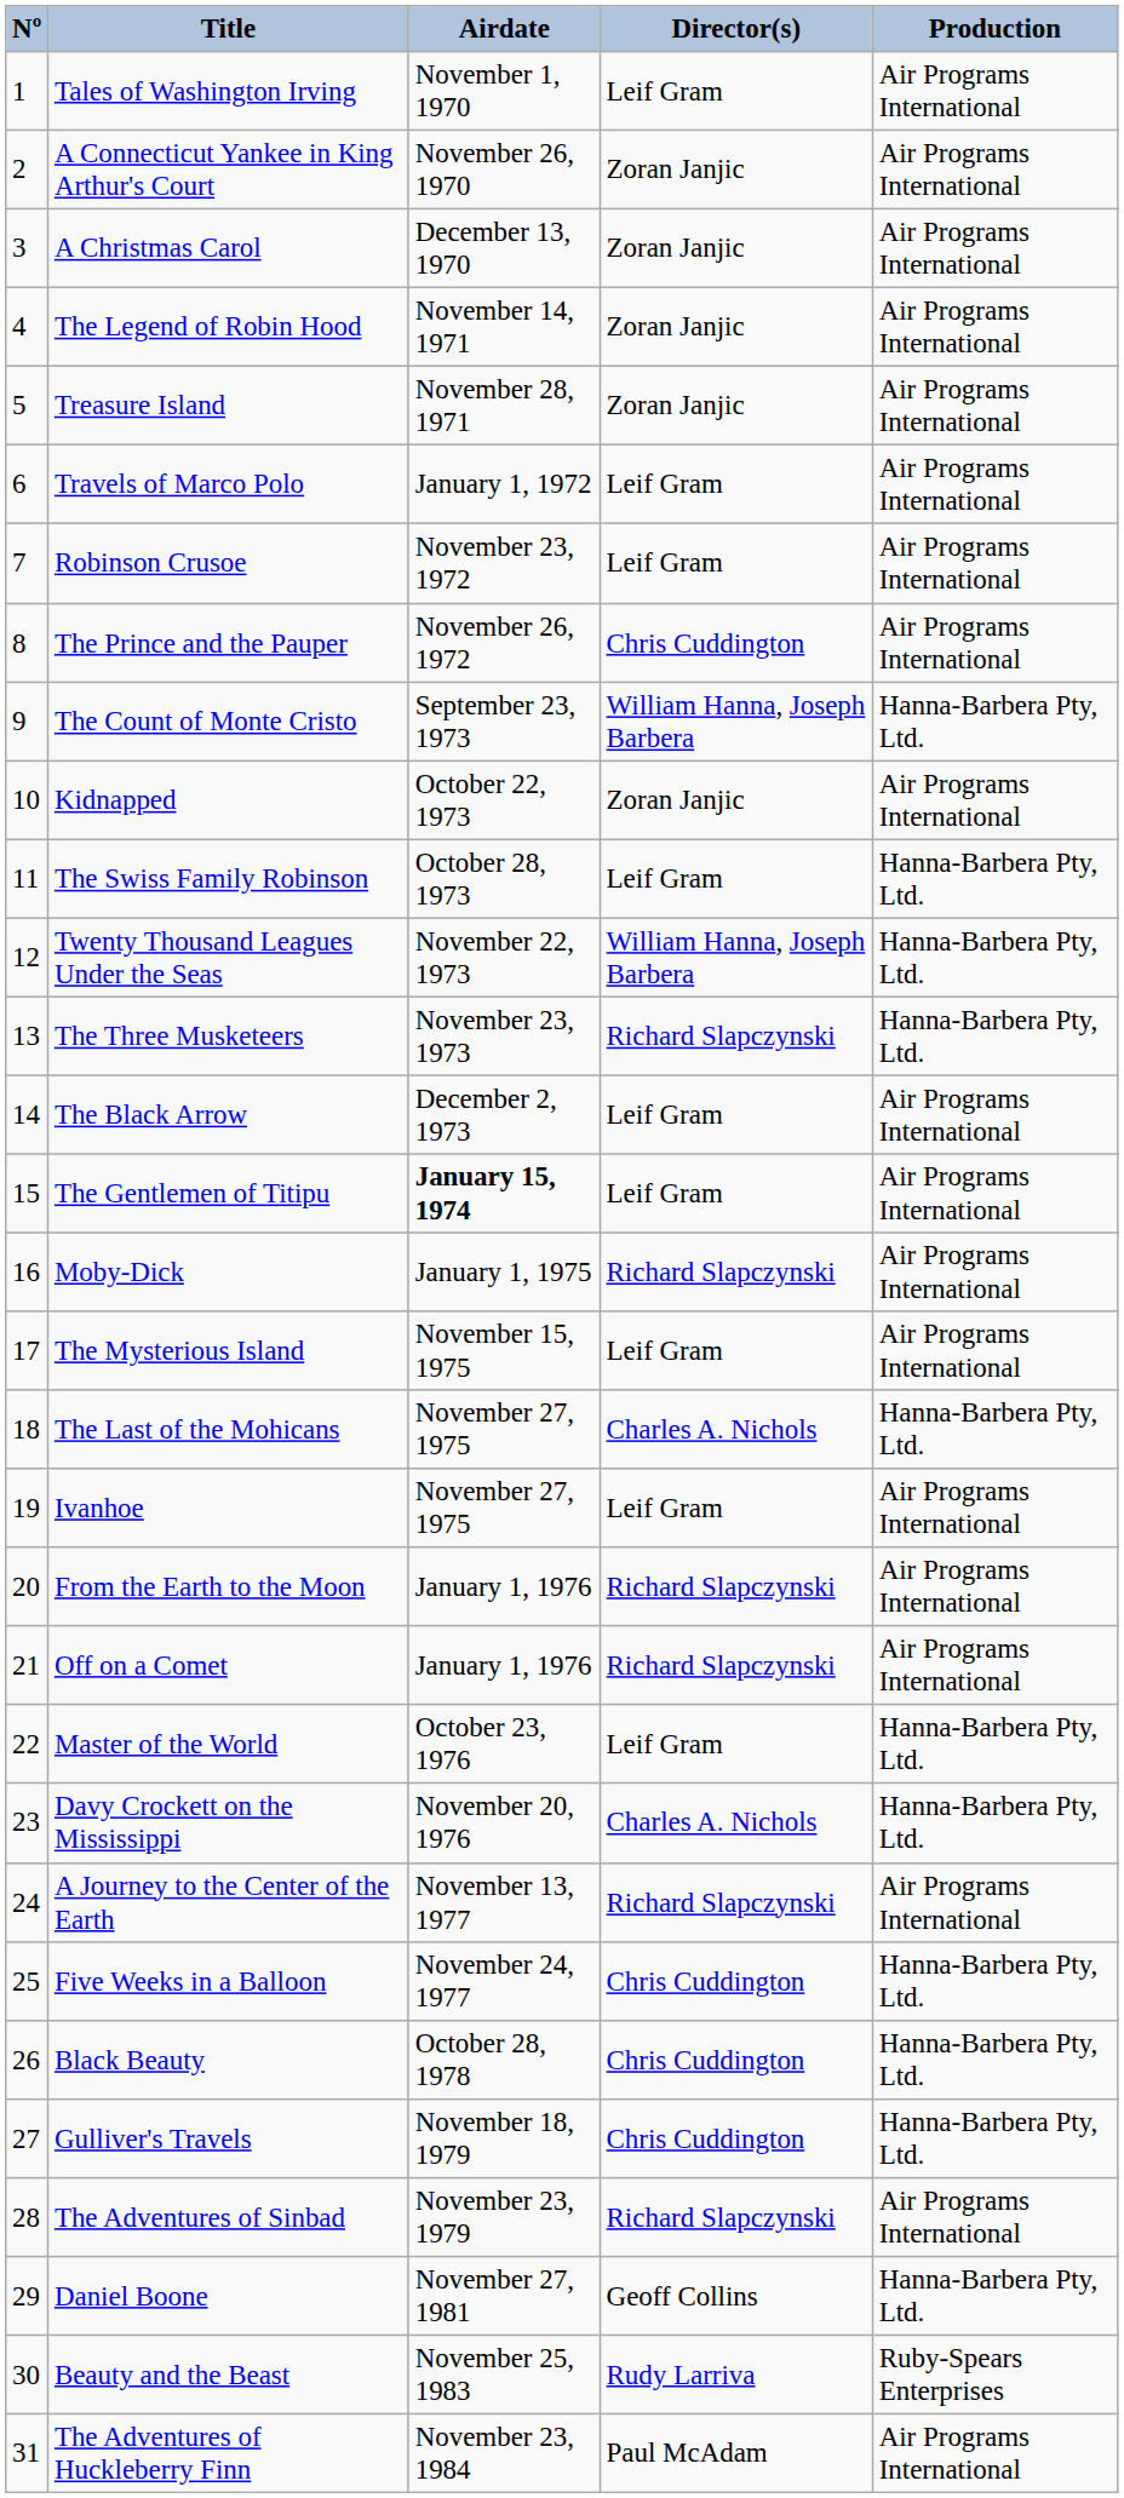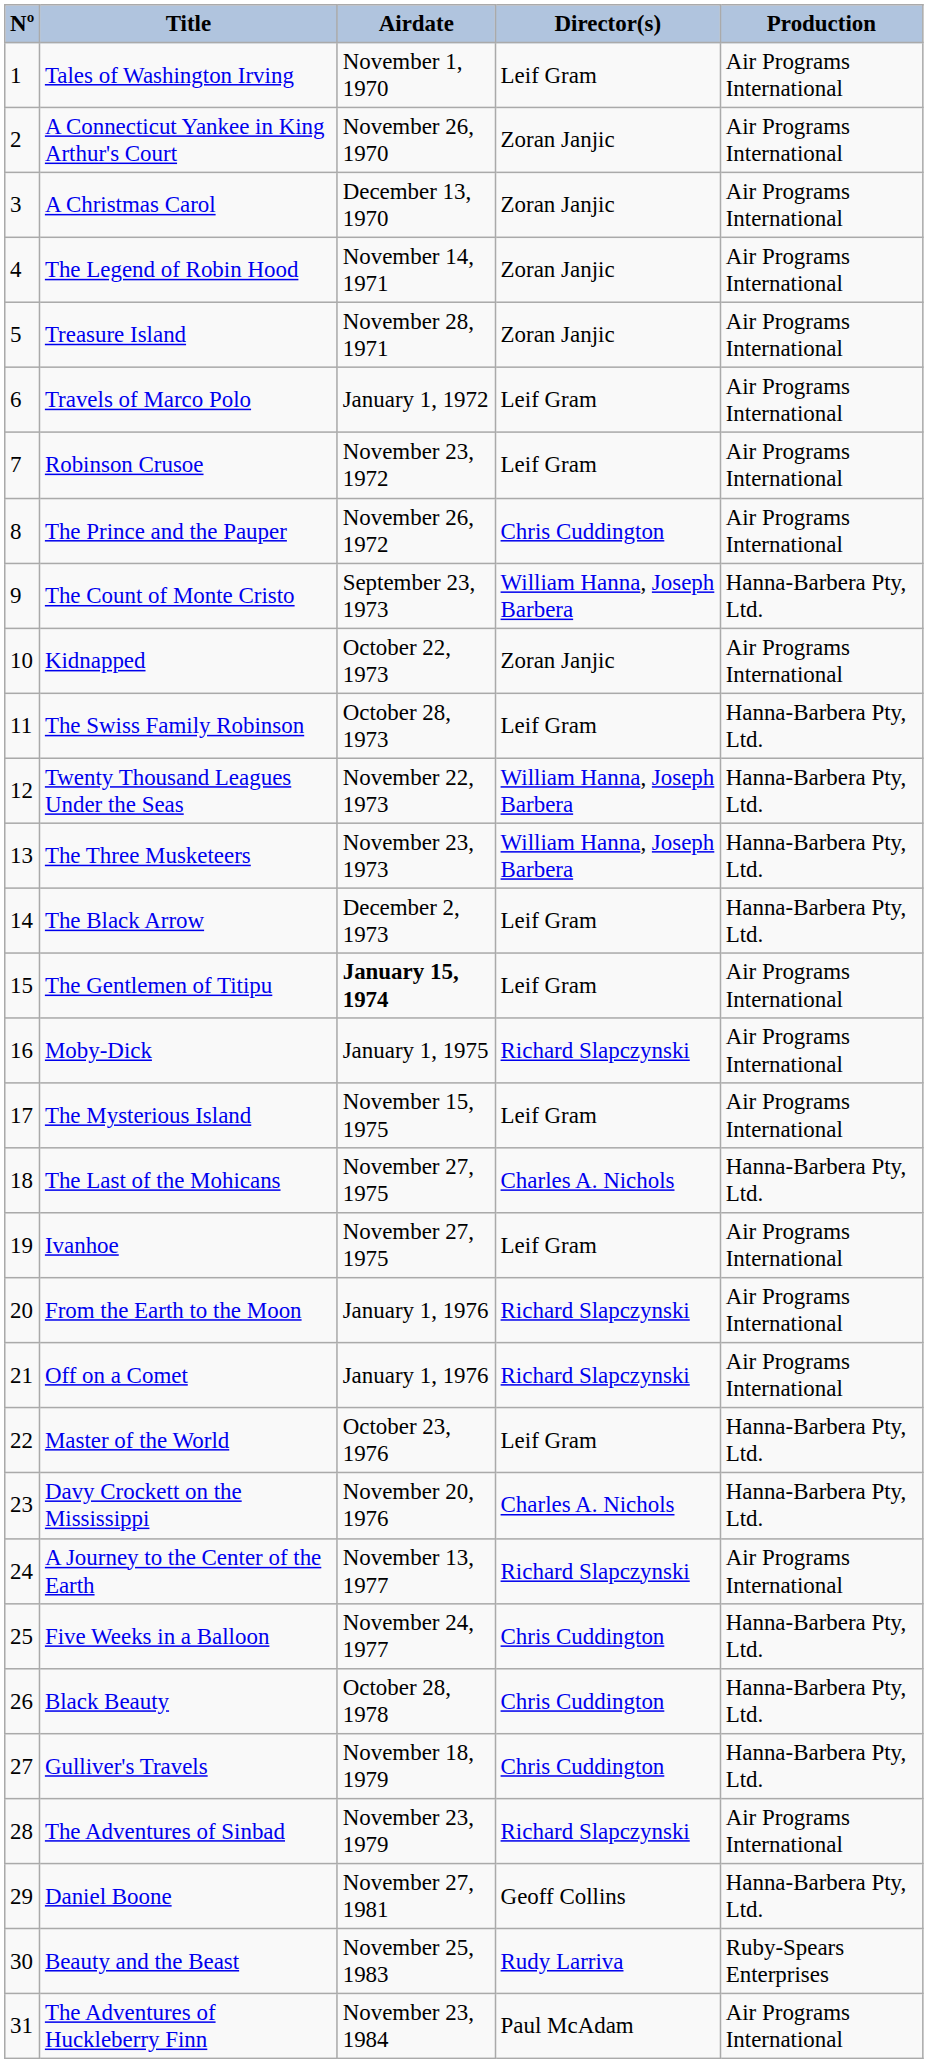The Three Musketeers | Director(s): Richard Slapczynski -> William Hanna, Joseph Barbera
The Black Arrow | Production: Air Programs International -> Hanna-Barbera Pty, Ltd.
